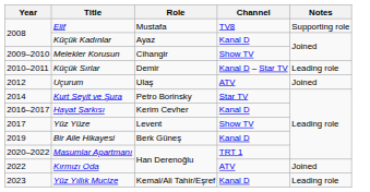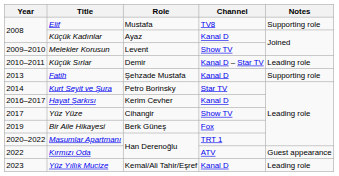Melekler Korusun | Role: Cihangir -> Levent
- row: 2012 | Uçurum | Ulaş | ATV | Joined
+ row: 2013 | Fatih | Şehzade Mustafa | Kanal D | Supporting role
Yüz Yüze | Role: Levent -> Cihangir
Bir Aile Hikayesi | Channel: Kanal D -> Fox
Kırmızı Oda | Notes: Joined -> Guest appearance
